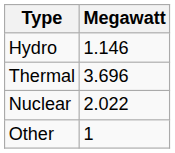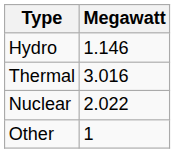Thermal | Megawatt: 3.696 -> 3.016
